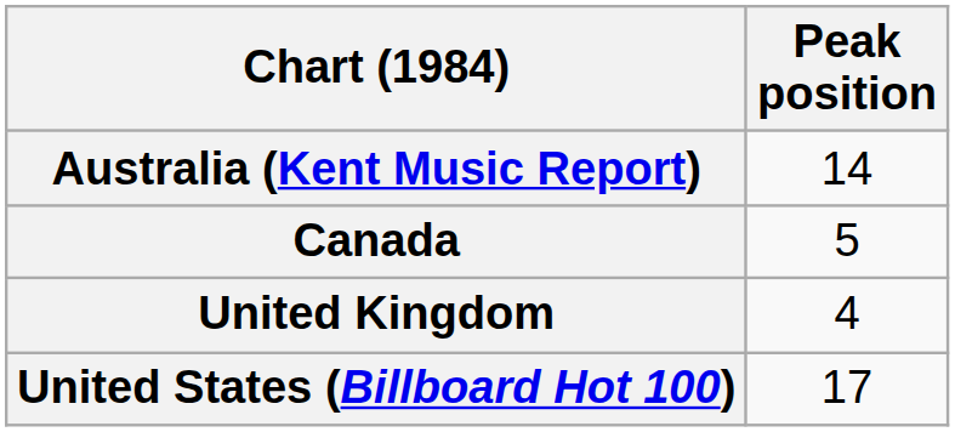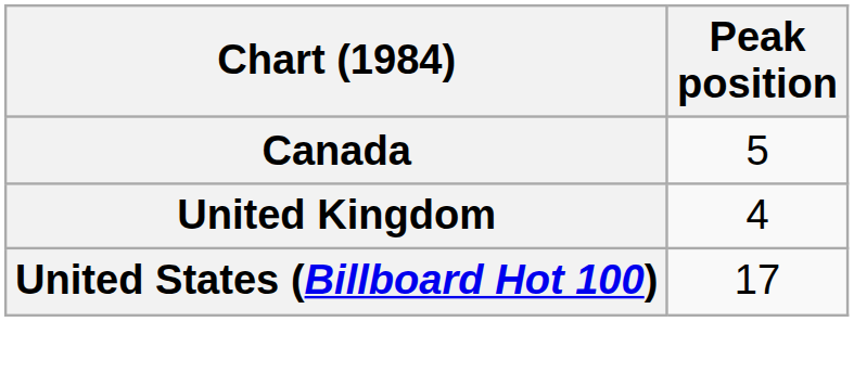- row: Australia (Kent Music Report) | 14
